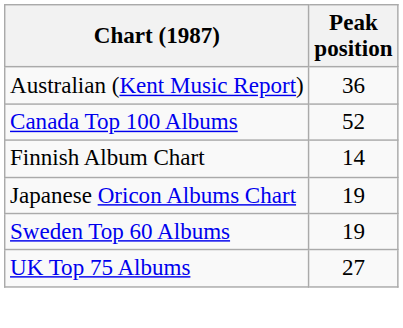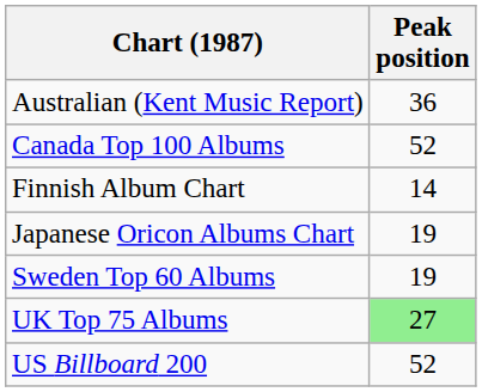UK Top 75 Albums | Peak position: no background -> lightgreen background
+ row: US Billboard 200 | 52
